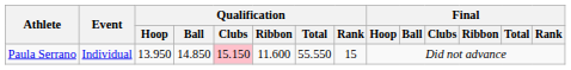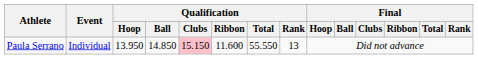Paula Serrano | Qualification / Rank: 15 -> 13
